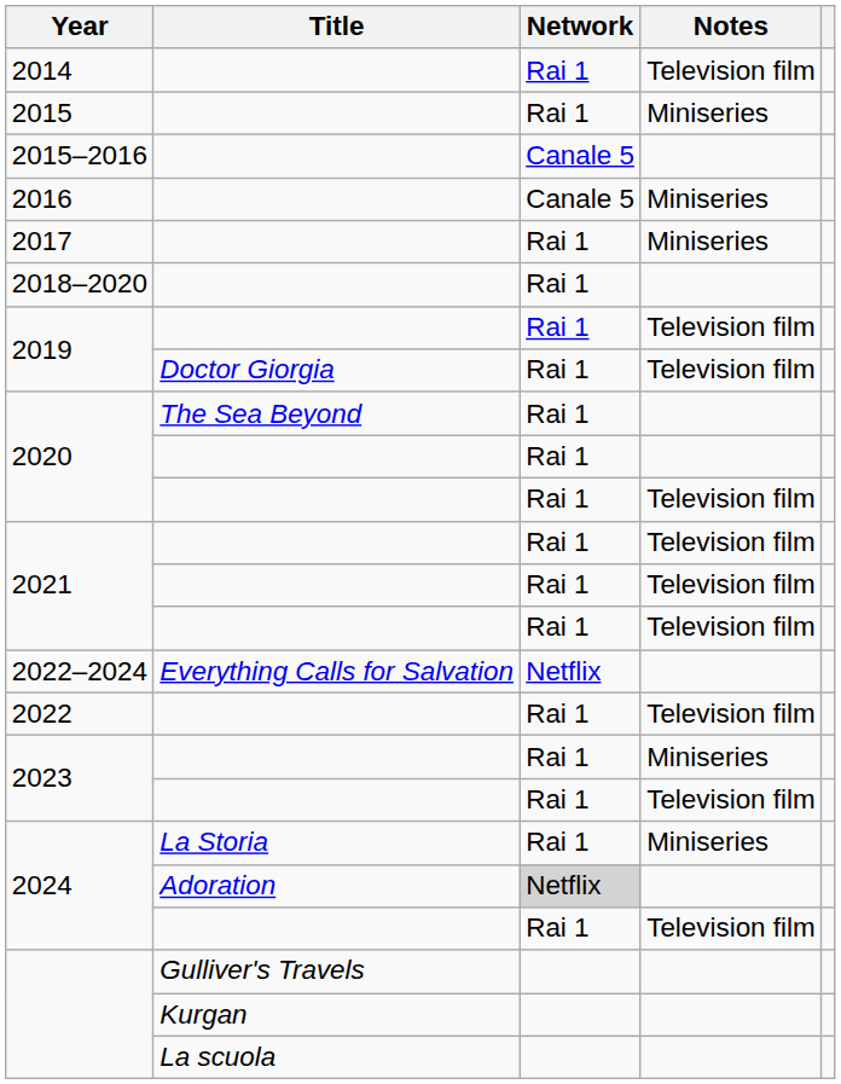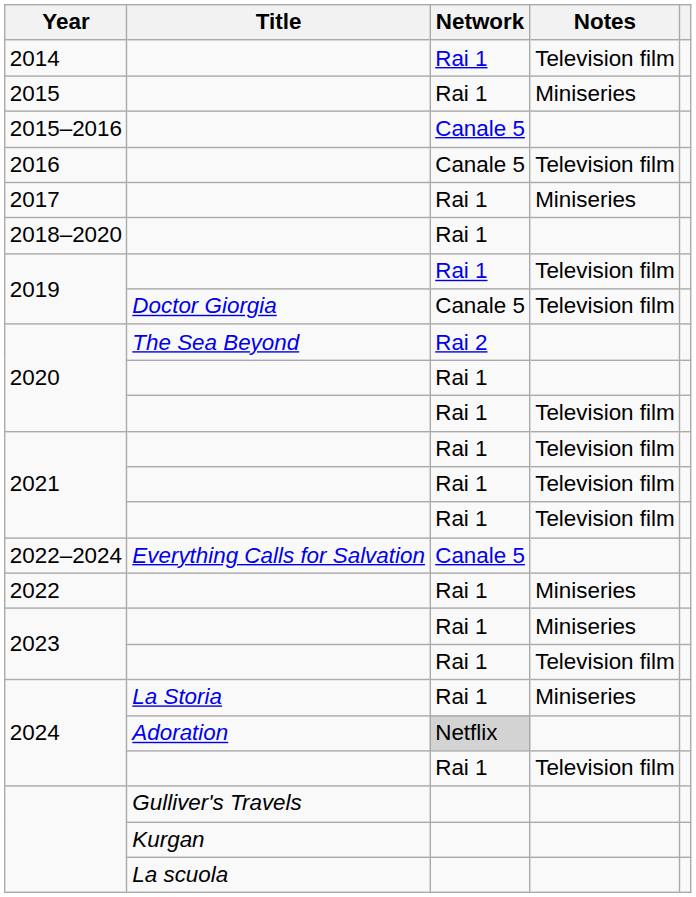2016 | Notes: Miniseries -> Television film
2019 / Doctor Giorgia | Network: Rai 1 -> Canale 5
2020 / The Sea Beyond | Network: Rai 1 -> Rai 2
2022–2024 | Network: Netflix -> Canale 5
2022 | Notes: Television film -> Miniseries
